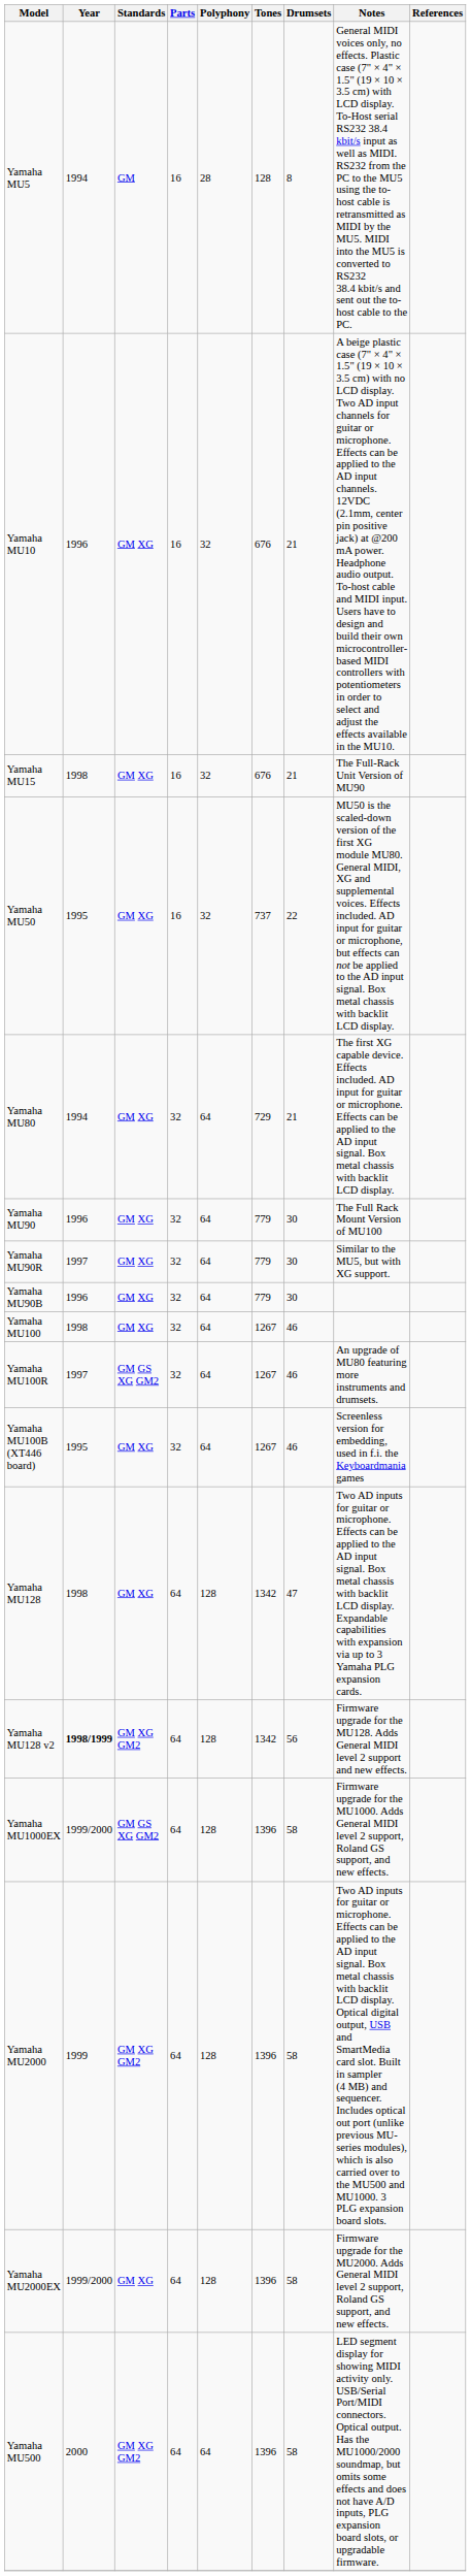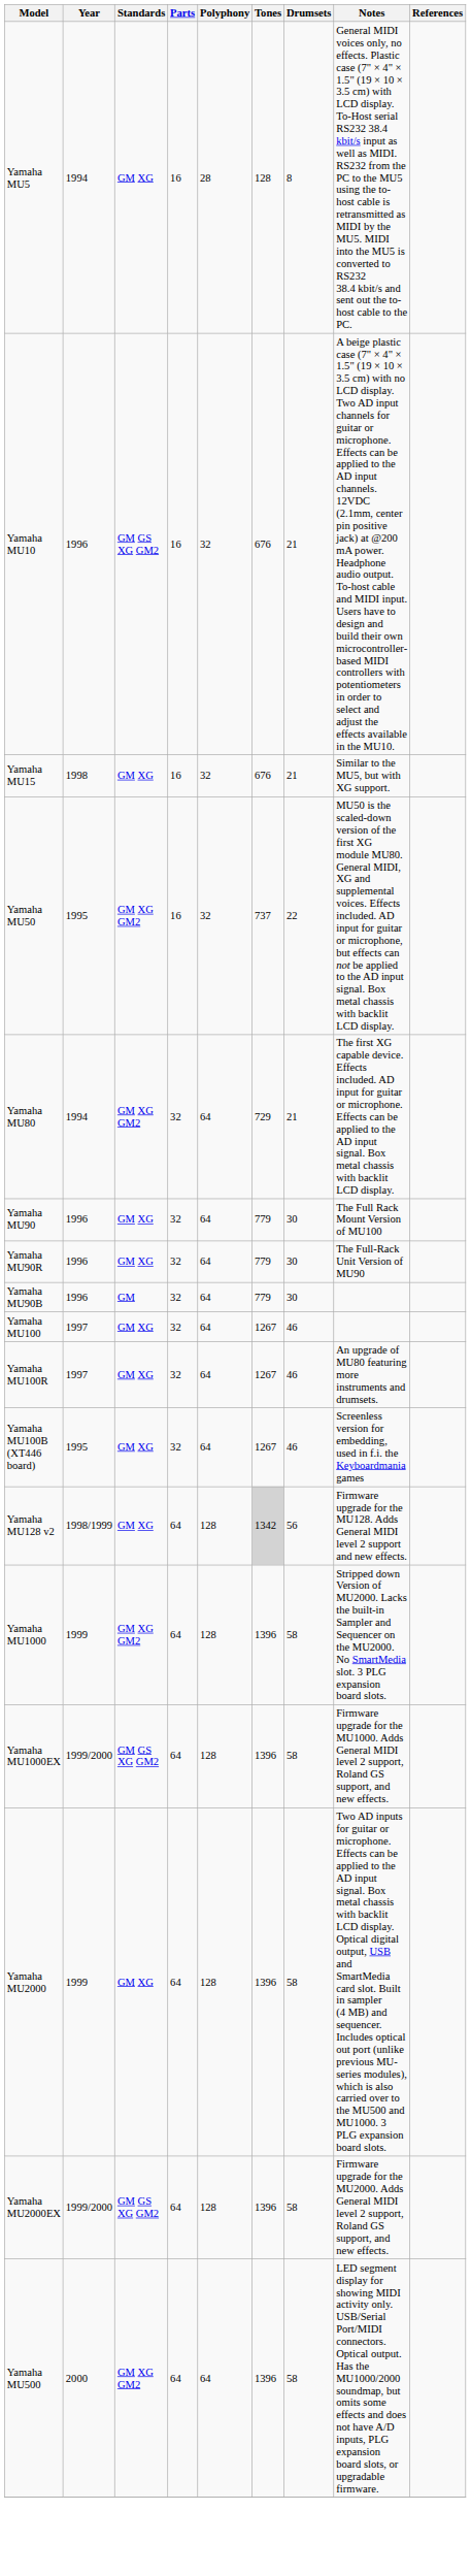Yamaha MU5 | Standards: GM -> GM XG
Yamaha MU10 | Standards: GM XG -> GM GS XG GM2
Yamaha MU15 | Notes: The Full-Rack Unit Version of MU90 -> Similar to the MU5, but with XG support.
Yamaha MU50 | Standards: GM XG -> GM XG GM2
Yamaha MU80 | Standards: GM XG -> GM XG GM2
Yamaha MU90R | Year: 1997 -> 1996
Yamaha MU90R | Notes: Similar to the MU5, but with XG support. -> The Full-Rack Unit Version of MU90
Yamaha MU90B | Standards: GM XG -> GM
Yamaha MU100 | Year: 1998 -> 1997
Yamaha MU100R | Standards: GM GS XG GM2 -> GM XG
- row: Yamaha MU128 | 1998 | GM XG | 64 | 128 | 1342 | 47 | Two AD inputs for guitar or microphone. Effects can be applied to the AD input signal. Box metal chassis with backlit LCD display. Expandable capabilities with expansion via up to 3 Yamaha PLG expansion cards.
Yamaha MU128 v2 | Year: bold -> normal
Yamaha MU128 v2 | Standards: GM XG GM2 -> GM XG
Yamaha MU128 v2 | Tones: no background -> lightgrey background
+ row: Yamaha MU1000 | 1999 | GM XG GM2 | 64 | 128 | 1396 | 58 | Stripped down Version of MU2000. Lacks the built-in Sampler and Sequencer on the MU2000. No SmartMedia slot. 3 PLG expansion board slots.
Yamaha MU2000 | Standards: GM XG GM2 -> GM XG
Yamaha MU2000EX | Standards: GM XG -> GM GS XG GM2
